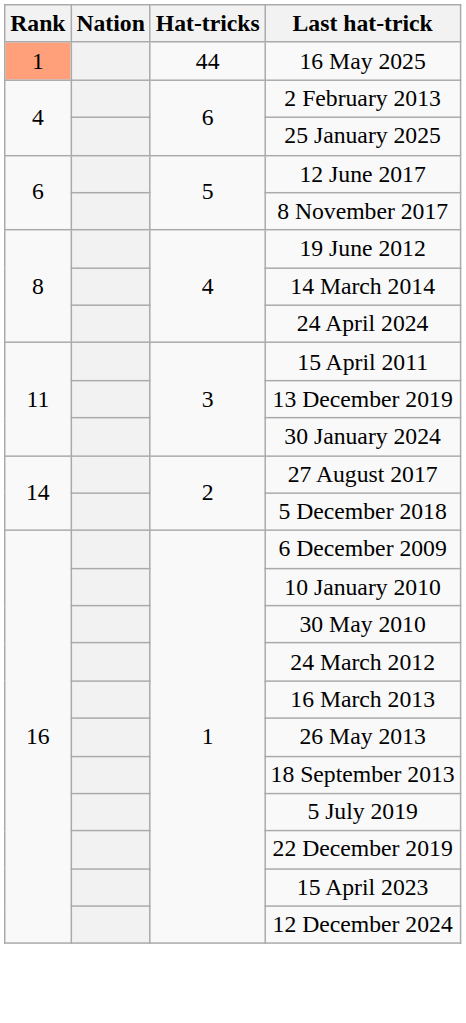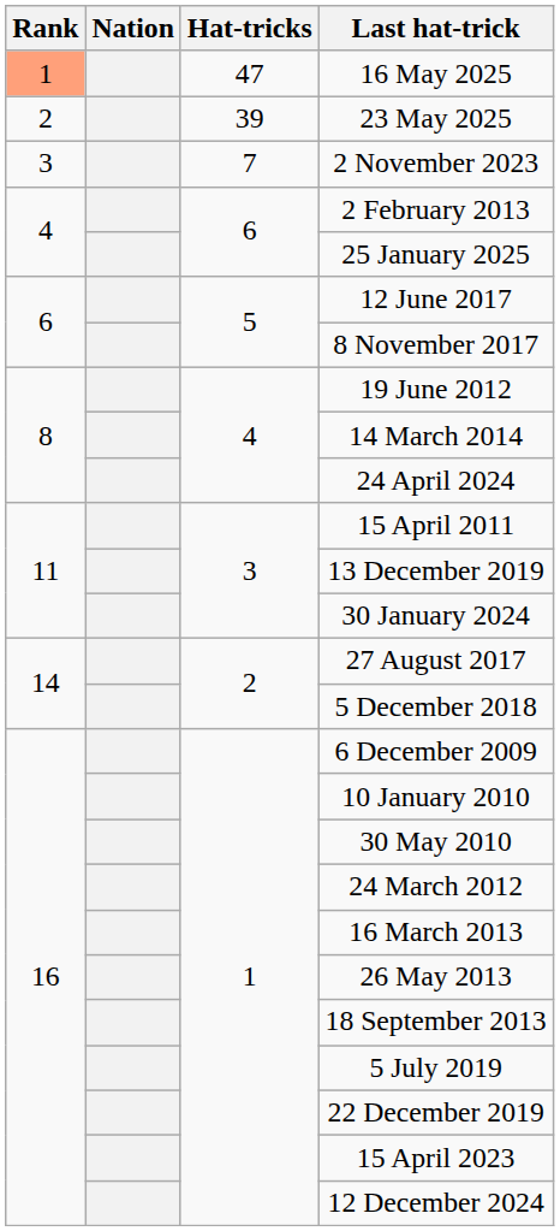16 May 2025 | Hat-tricks: 44 -> 47
+ row: 2 | 39 | 23 May 2025
+ row: 3 | 7 | 2 November 2023
